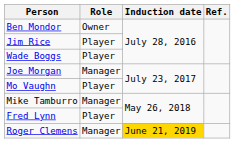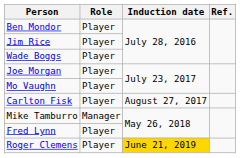Ben Mondor | Role: Owner -> Player
Joe Morgan | Role: Manager -> Player
+ row: Carlton Fisk | Player | August 27, 2017
Roger Clemens | Role: Manager -> Player
